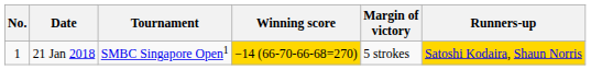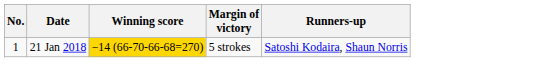- column: Tournament | SMBC Singapore Open1
21 Jan 2018 | Runners-up: gold background -> no background
